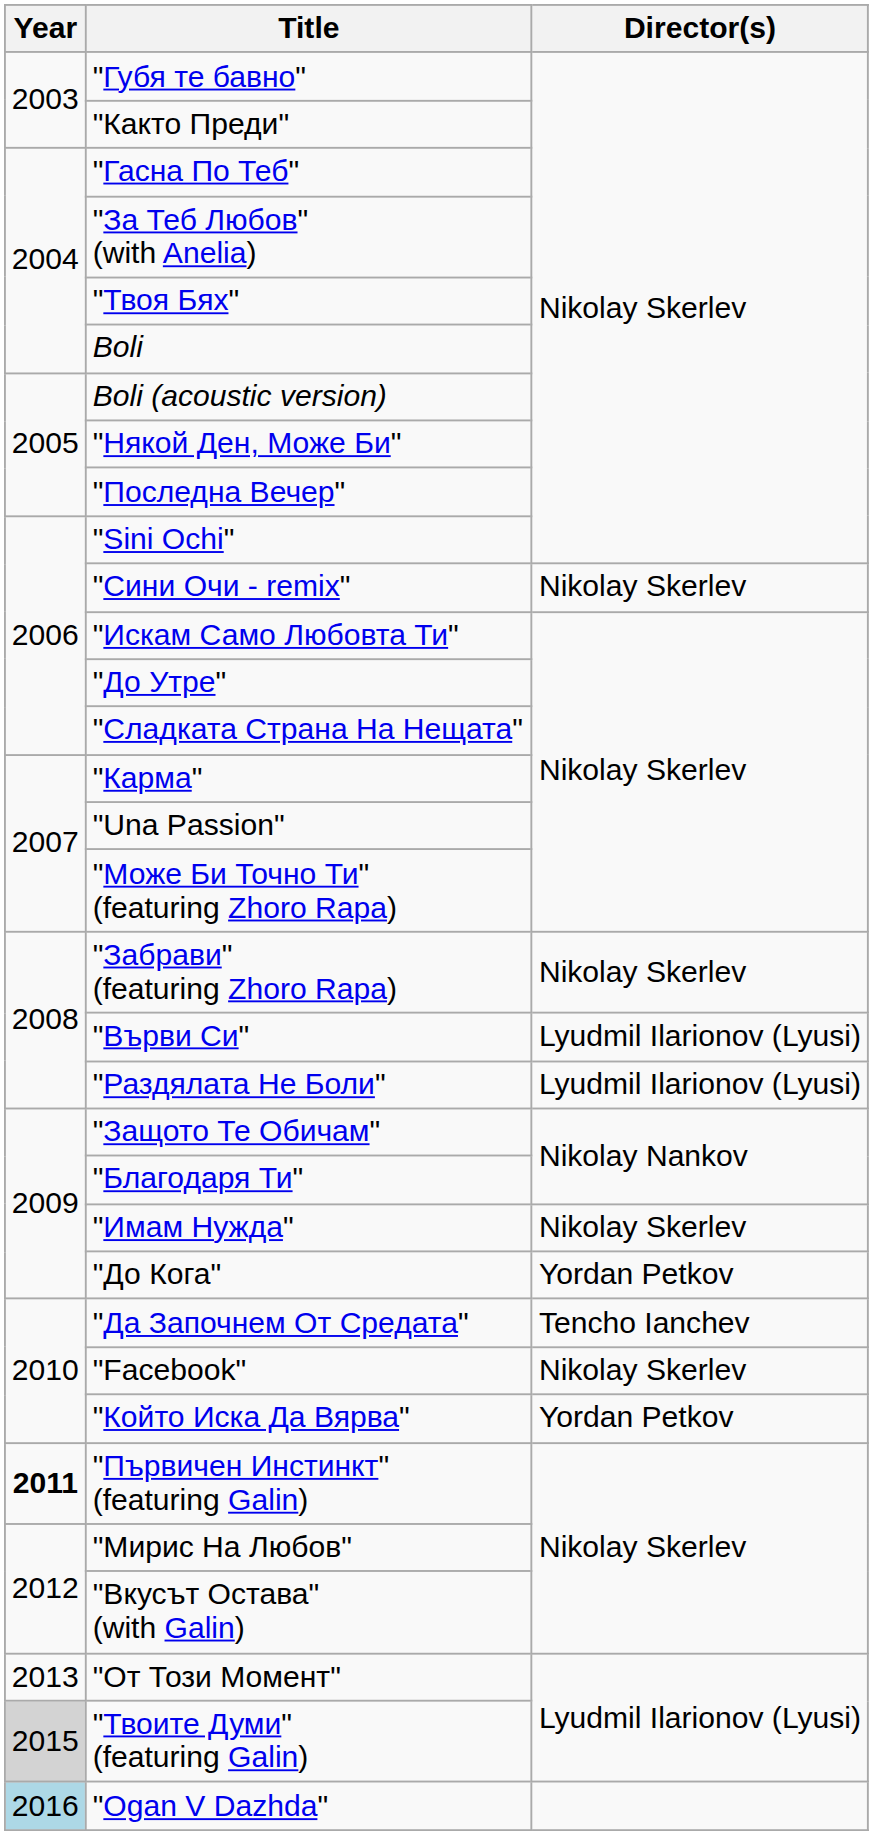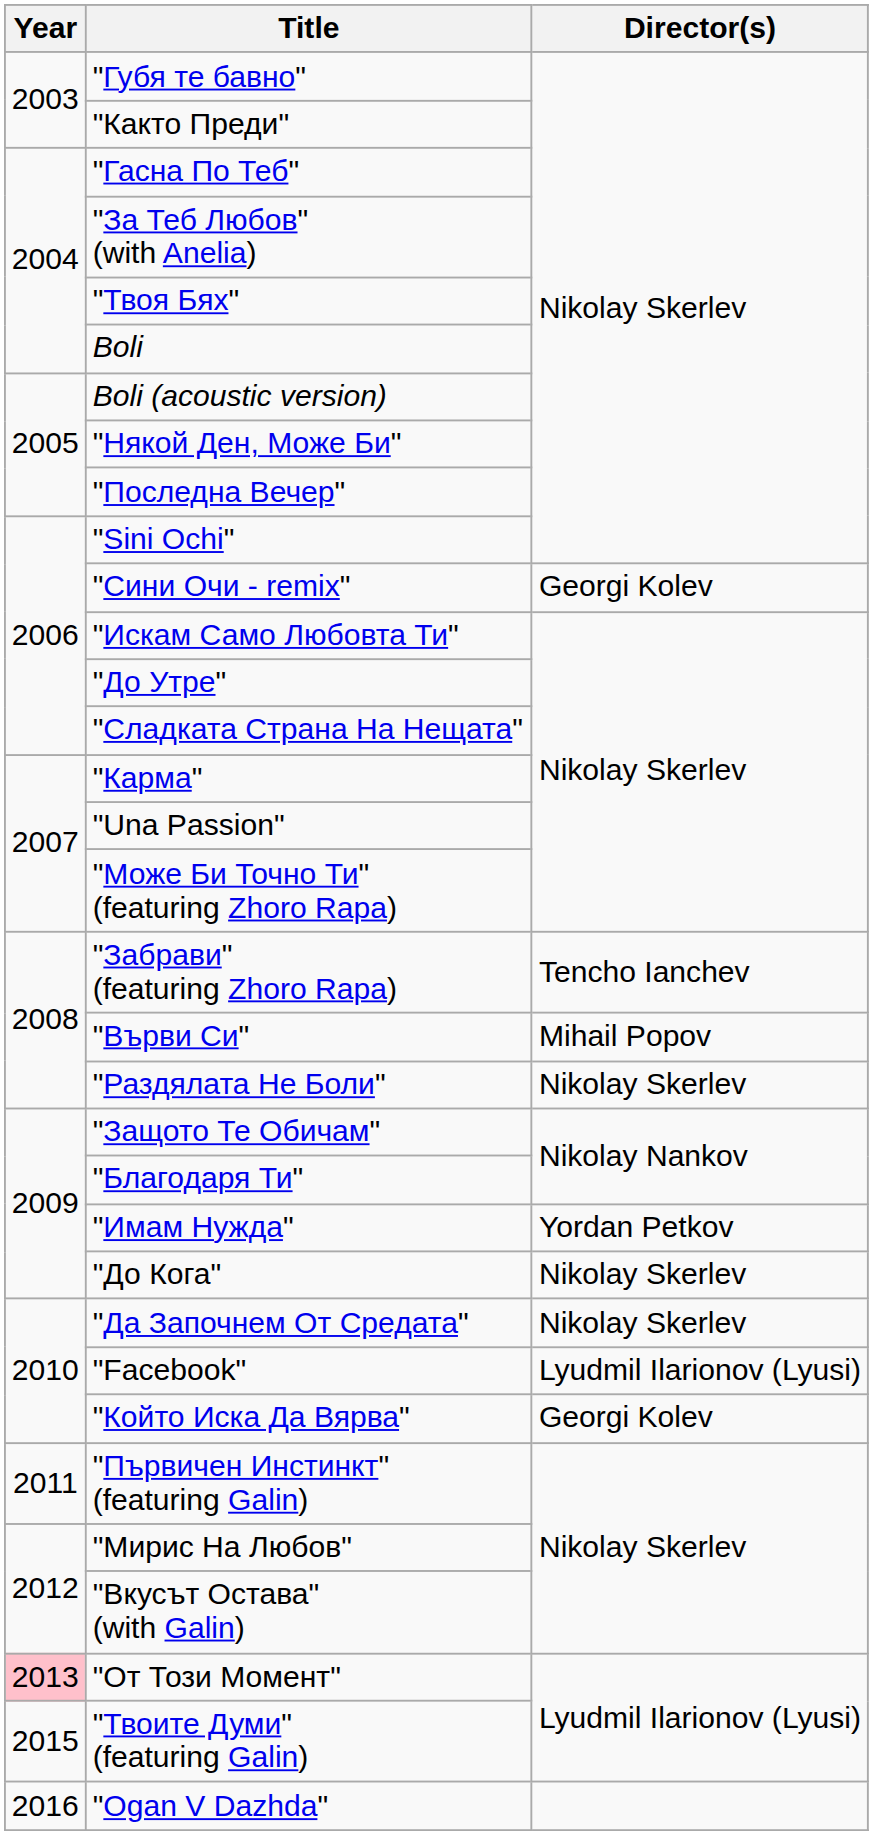"Сини Очи - remix" | Director(s): Nikolay Skerlev -> Georgi Kolev
"Забрави" (featuring Zhoro Rapa) | Director(s): Nikolay Skerlev -> Tencho Ianchev
"Върви Си" | Director(s): Lyudmil Ilarionov (Lyusi) -> Mihail Popov
"Раздялата Не Боли" | Director(s): Lyudmil Ilarionov (Lyusi) -> Nikolay Skerlev
"Имам Нужда" | Director(s): Nikolay Skerlev -> Yordan Petkov
"До Кога" | Director(s): Yordan Petkov -> Nikolay Skerlev
"Да Започнем От Средата" | Director(s): Tencho Ianchev -> Nikolay Skerlev
"Facebook" | Director(s): Nikolay Skerlev -> Lyudmil Ilarionov (Lyusi)
"Който Иска Да Вярва" | Director(s): Yordan Petkov -> Georgi Kolev
"Първичен Инстинкт" (featuring Galin) | Year: bold -> normal
"От Този Момент" | Year: no background -> pink background
"Твоите Думи" (featuring Galin) | Year: lightgrey background -> no background
"Ogan V Dazhda" | Year: lightblue background -> no background
